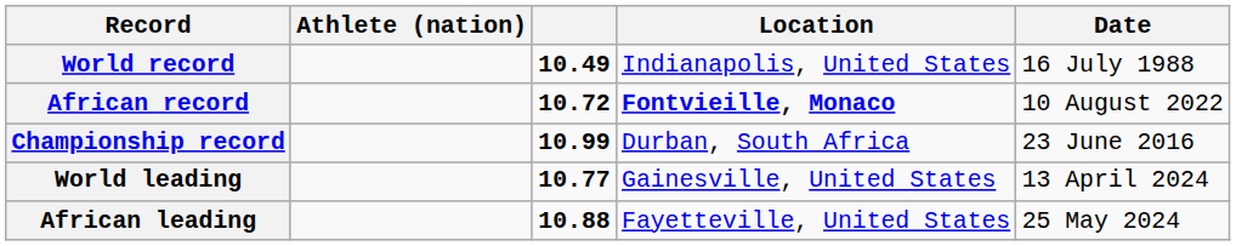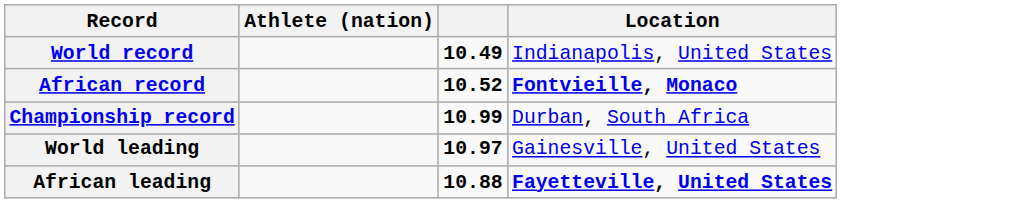- column: Date | 16 July 1988 | 10 August 2022 | 23 June 2016 | 13 April 2024 | 25 May 2024
African record | column 3: 10.72 -> 10.52
World leading | column 3: 10.77 -> 10.97
African leading | Location: normal -> bold
